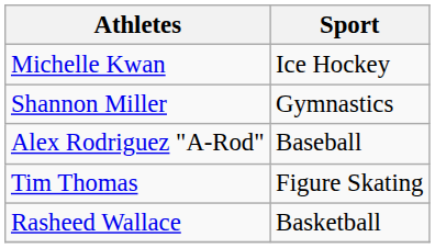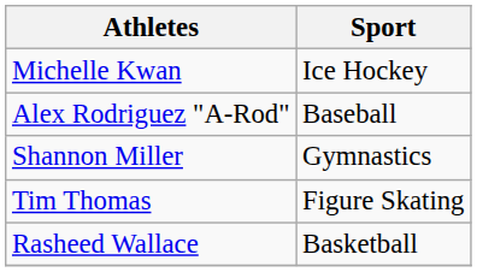rows swapped: Shannon Miller <-> Alex Rodriguez "A-Rod"
